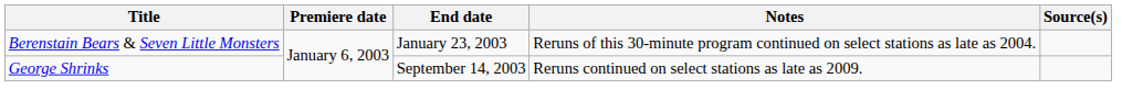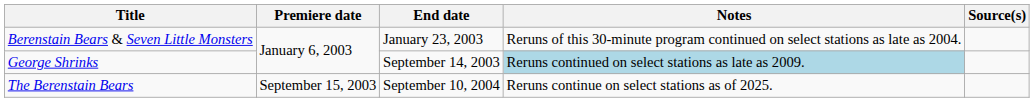George Shrinks | Notes: no background -> lightblue background
+ row: The Berenstain Bears | September 15, 2003 | September 10, 2004 | Reruns continue on select stations as of 2025.
